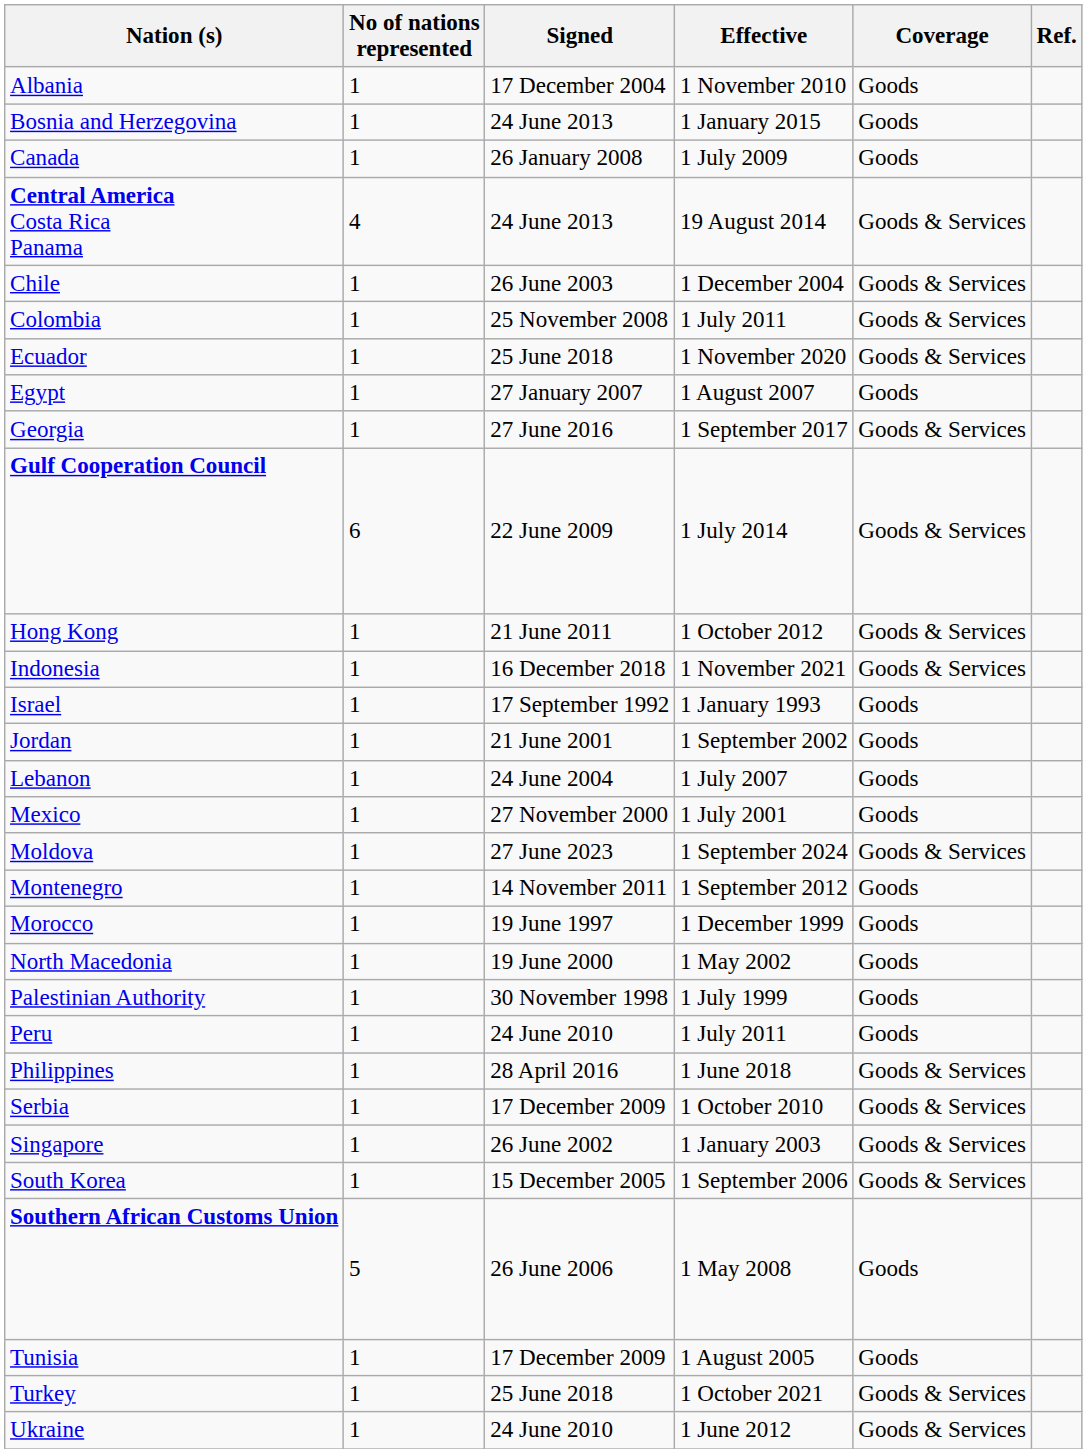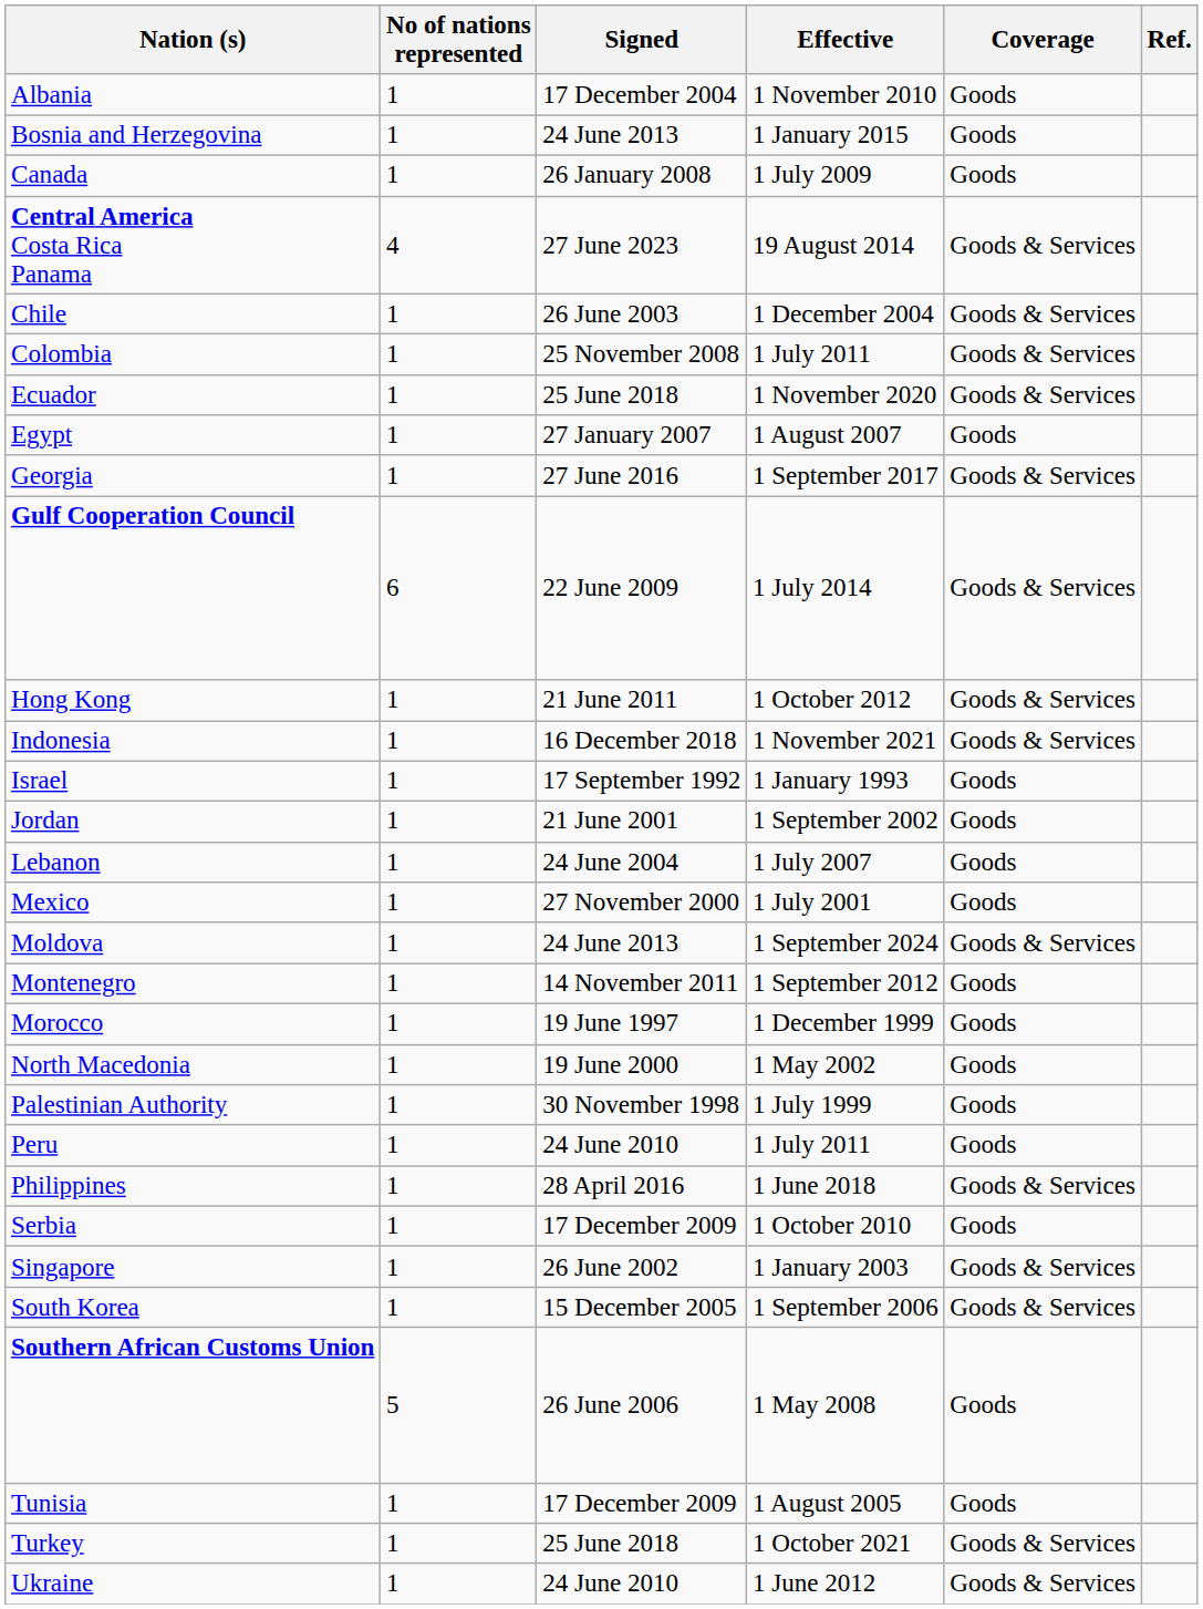Central America Costa Rica Panama | Signed: 24 June 2013 -> 27 June 2023
Moldova | Signed: 27 June 2023 -> 24 June 2013
Serbia | Coverage: Goods & Services -> Goods
